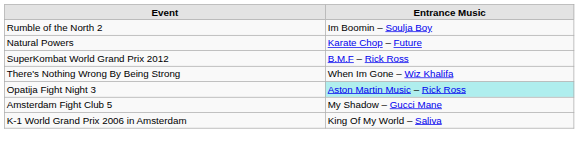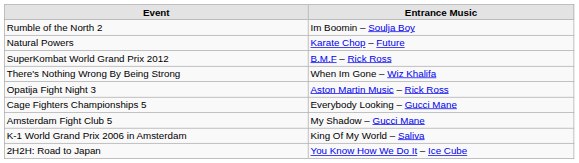Opatija Fight Night 3 | Entrance Music: paleturquoise background -> no background
+ row: Cage Fighters Championships 5 | Everybody Looking – Gucci Mane
+ row: 2H2H: Road to Japan | You Know How We Do It – Ice Cube
